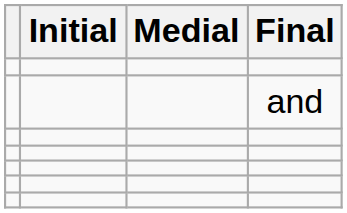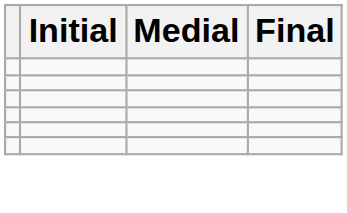- row: and
